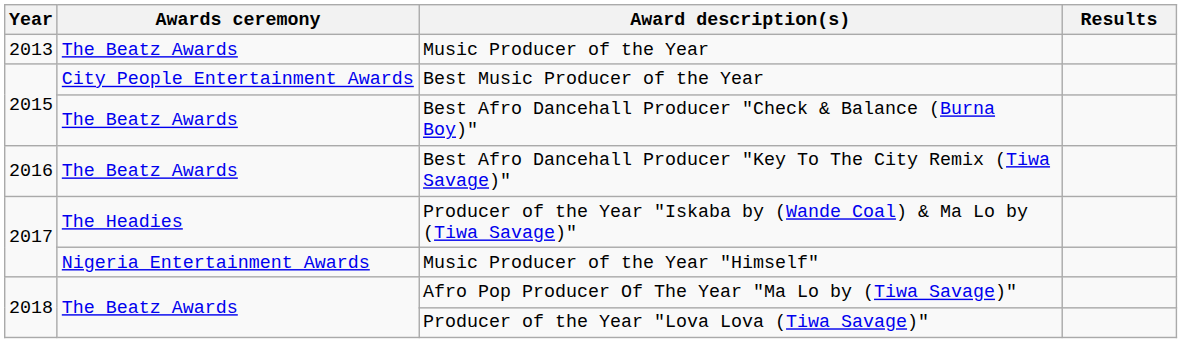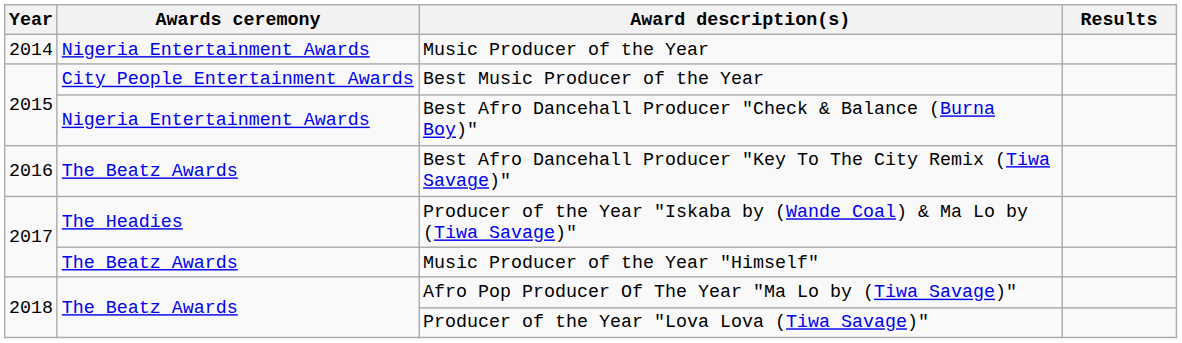Music Producer of the Year | Year: 2013 -> 2014
Music Producer of the Year | Awards ceremony: The Beatz Awards -> Nigeria Entertainment Awards
Best Afro Dancehall Producer "Check & Balance (Burna Boy)" | Awards ceremony: The Beatz Awards -> Nigeria Entertainment Awards
Music Producer of the Year "Himself" | Awards ceremony: Nigeria Entertainment Awards -> The Beatz Awards
